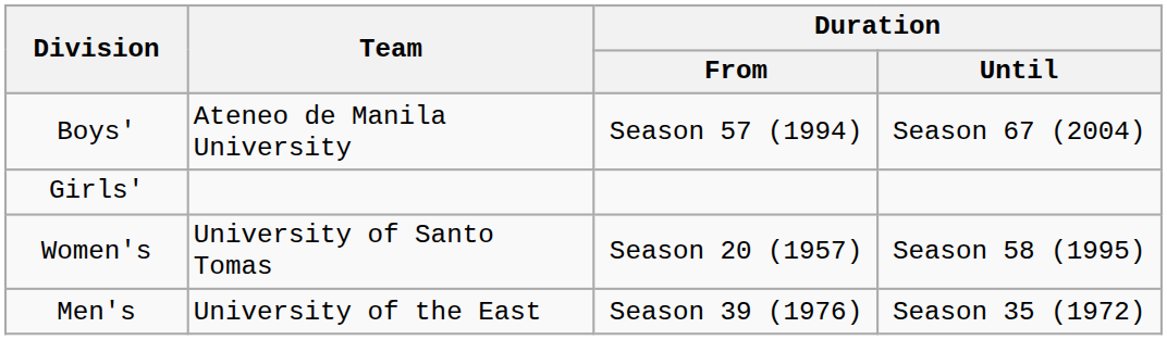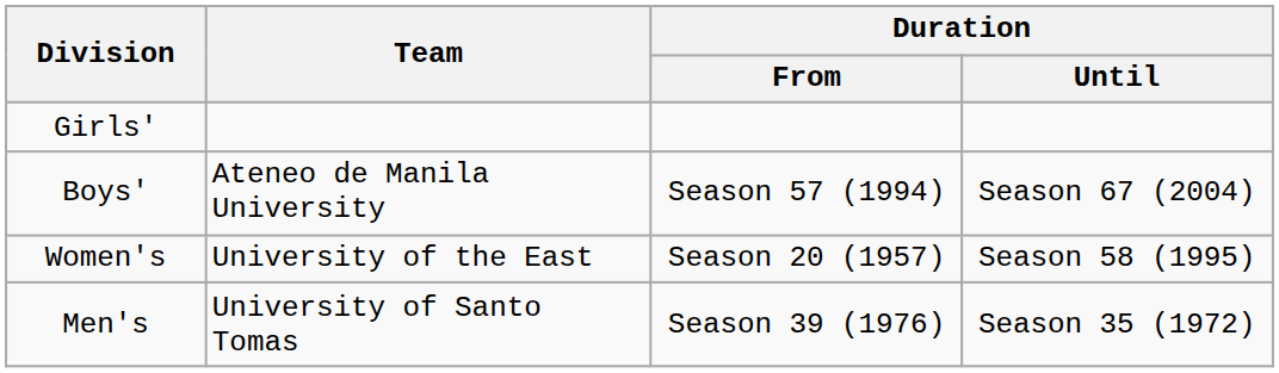rows swapped: Girls' <-> Boys'
Women's | Team: University of Santo Tomas -> University of the East
Men's | Team: University of the East -> University of Santo Tomas
